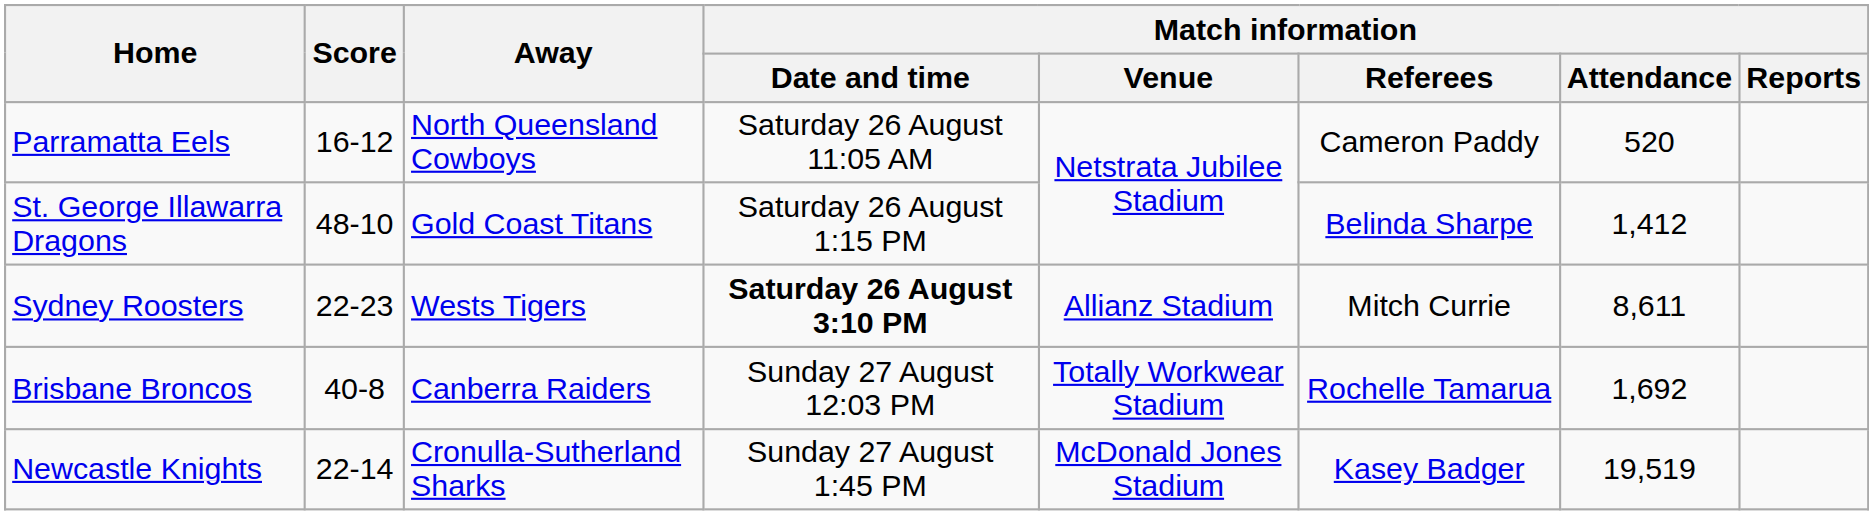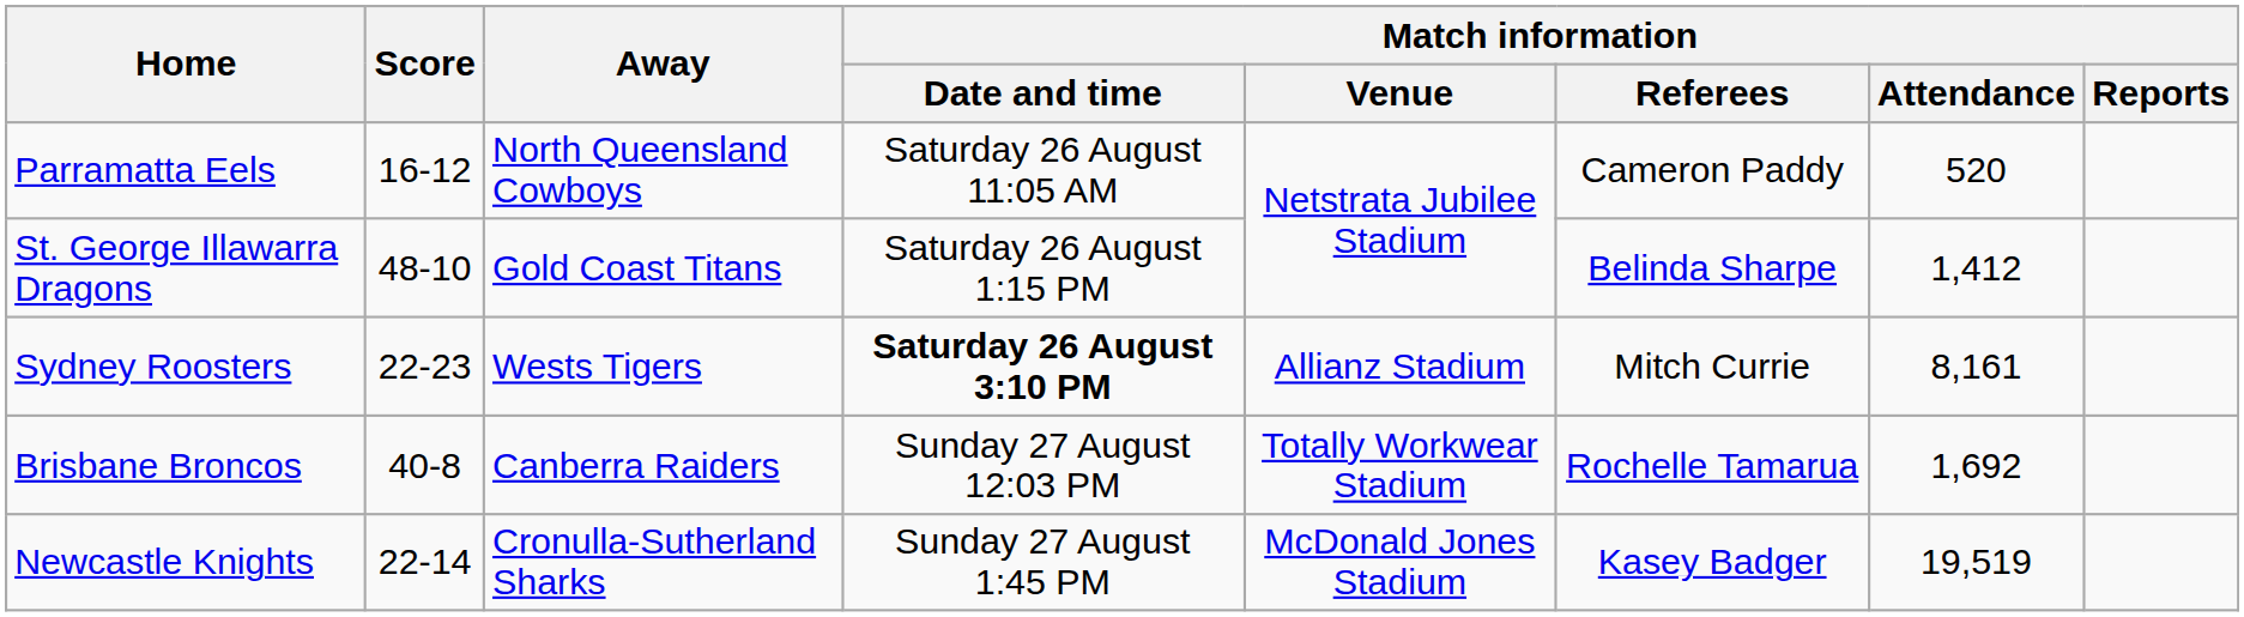Sydney Roosters | Match information / Attendance: 8,611 -> 8,161
